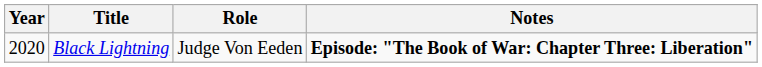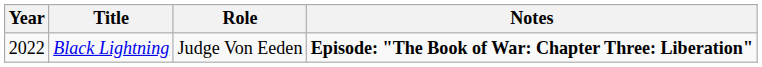Black Lightning | Year: 2020 -> 2022
